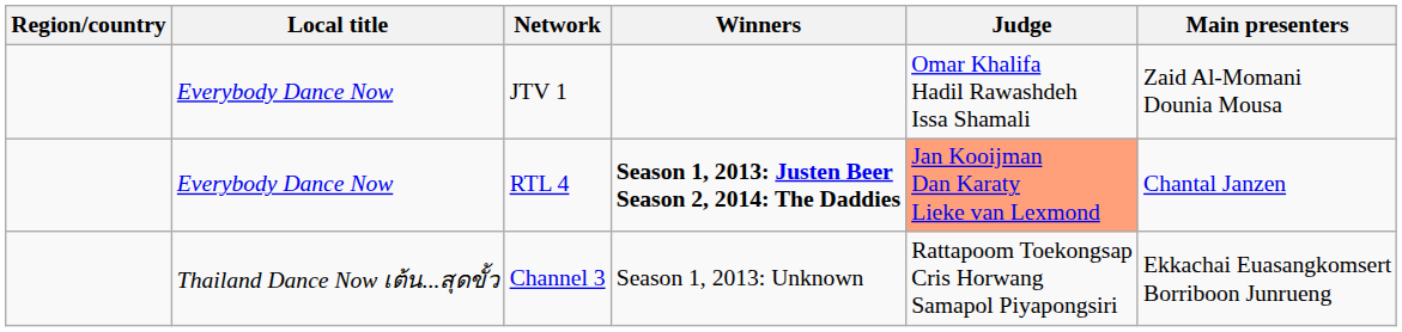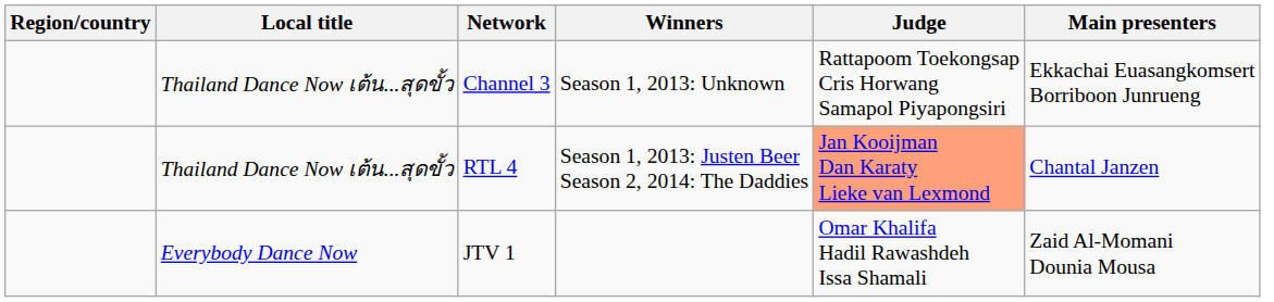rows swapped: JTV 1 <-> Channel 3
RTL 4 | Local title: Everybody Dance Now -> Thailand Dance Now เต้น...สุดขั้ว
RTL 4 | Winners: bold -> normal
